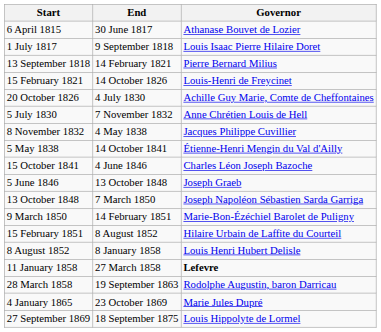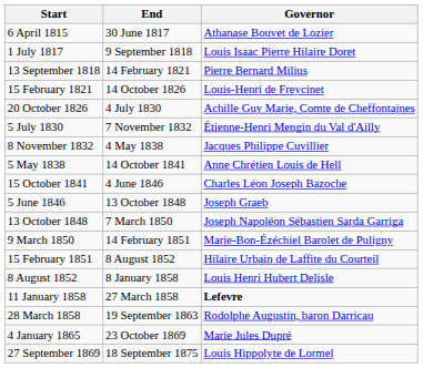5 July 1830 | Governor: Anne Chrétien Louis de Hell -> Étienne-Henri Mengin du Val d'Ailly
5 May 1838 | Governor: Étienne-Henri Mengin du Val d'Ailly -> Anne Chrétien Louis de Hell
